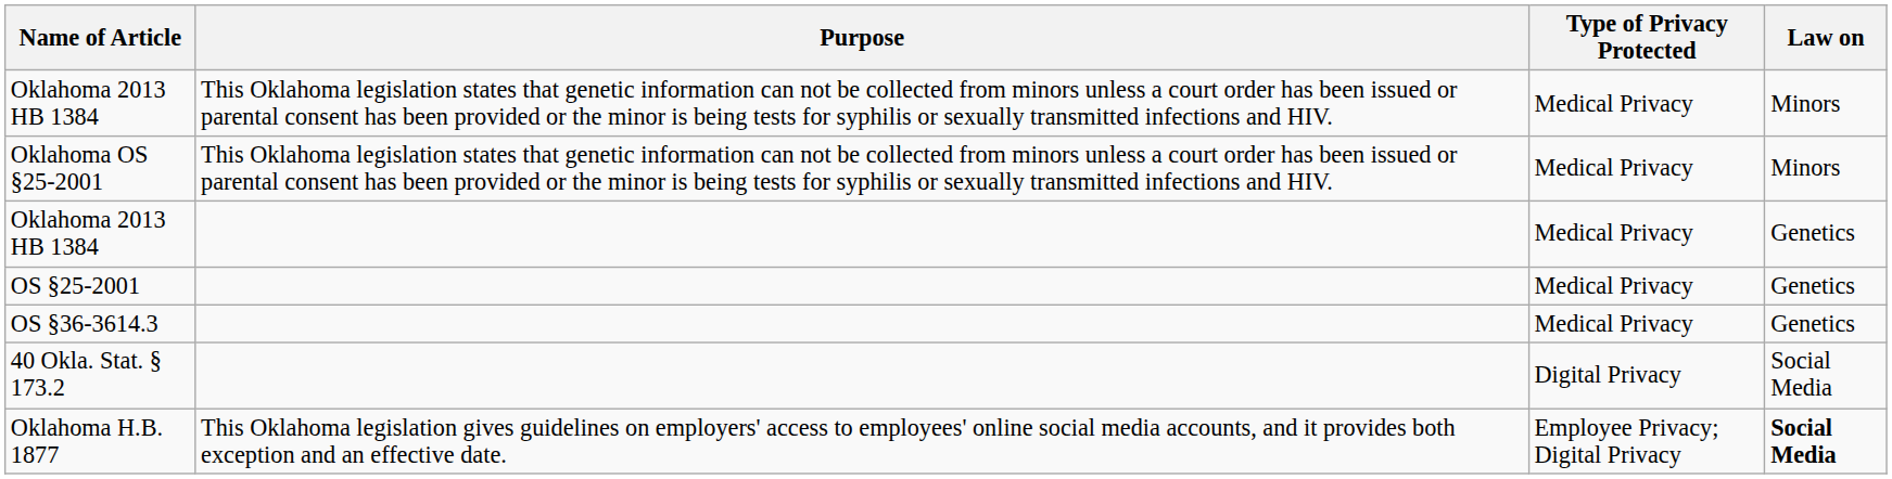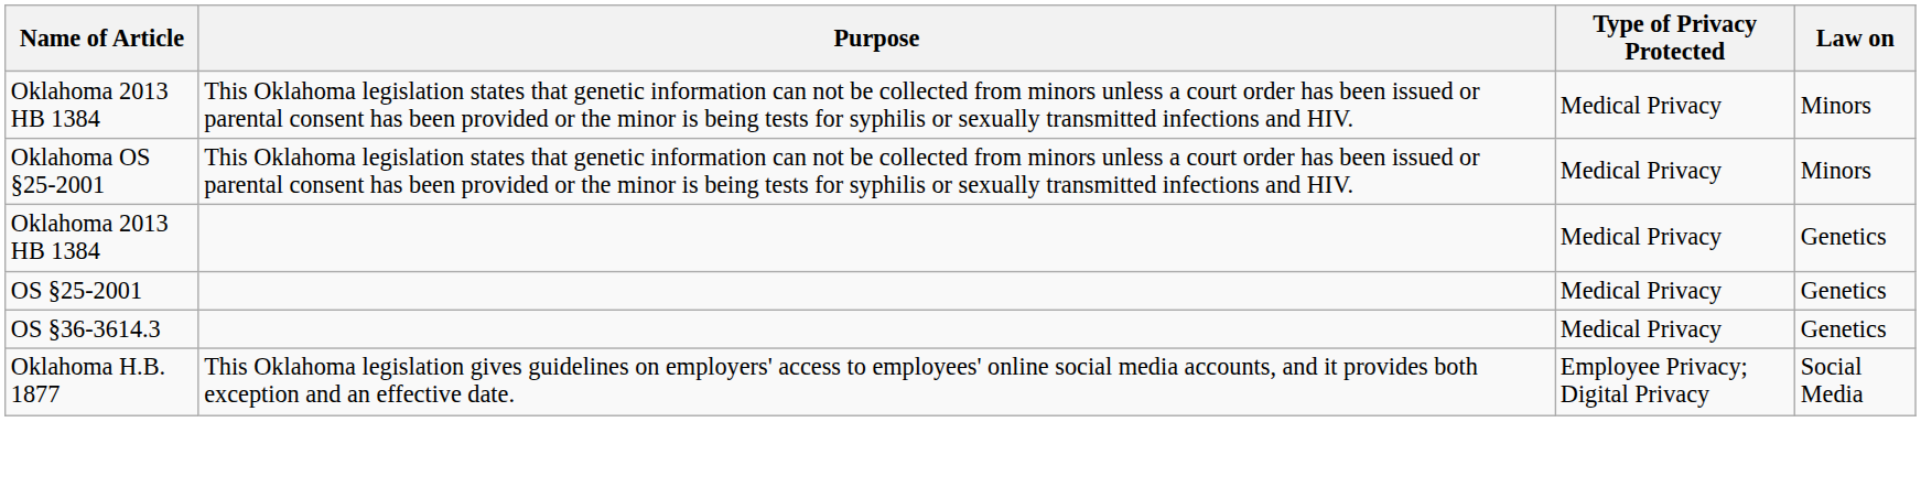- row: 40 Okla. Stat. § 173.2 | Digital Privacy | Social Media
Oklahoma H.B. 1877 | Law on: bold -> normal
